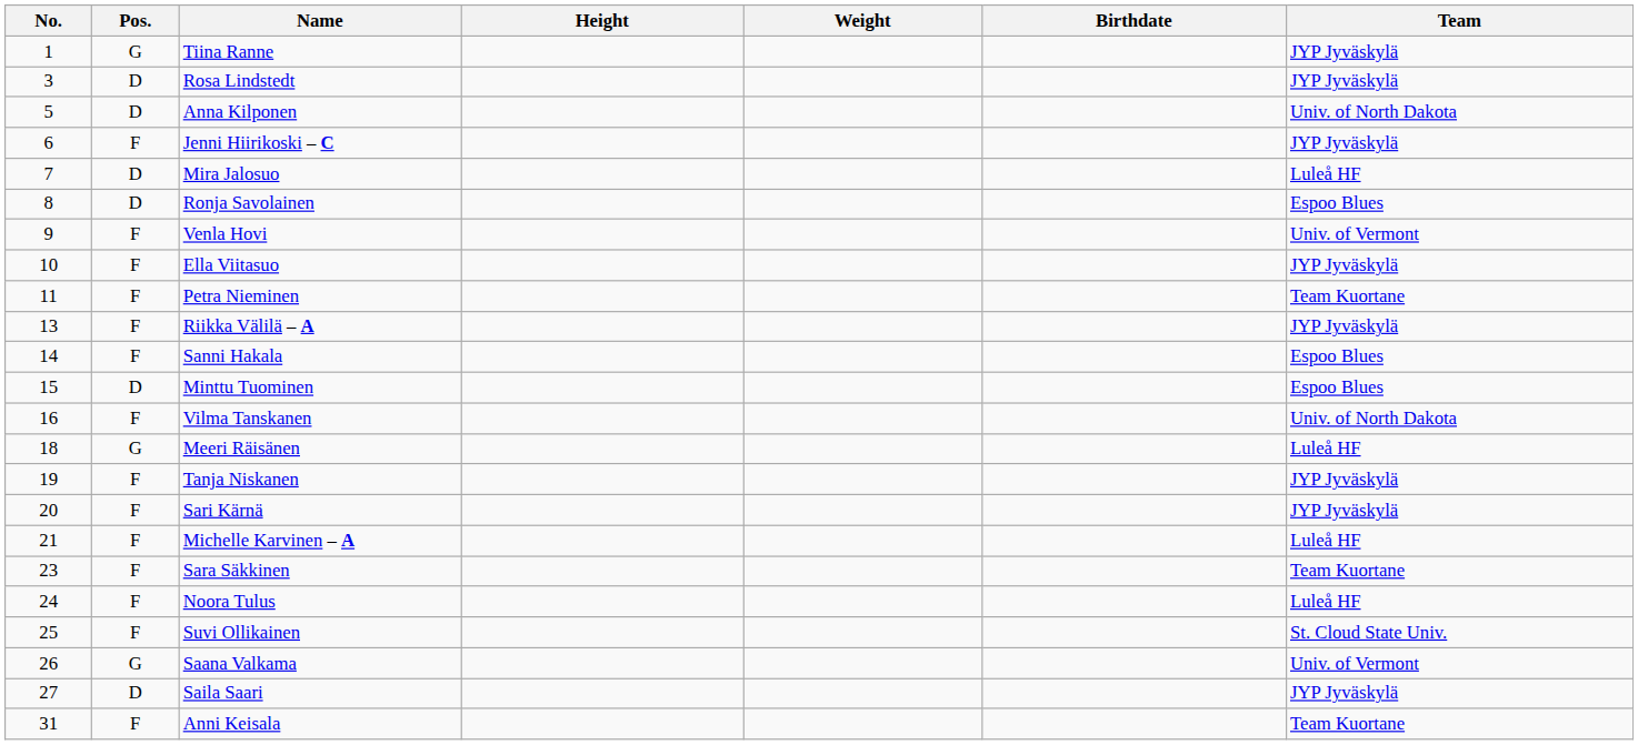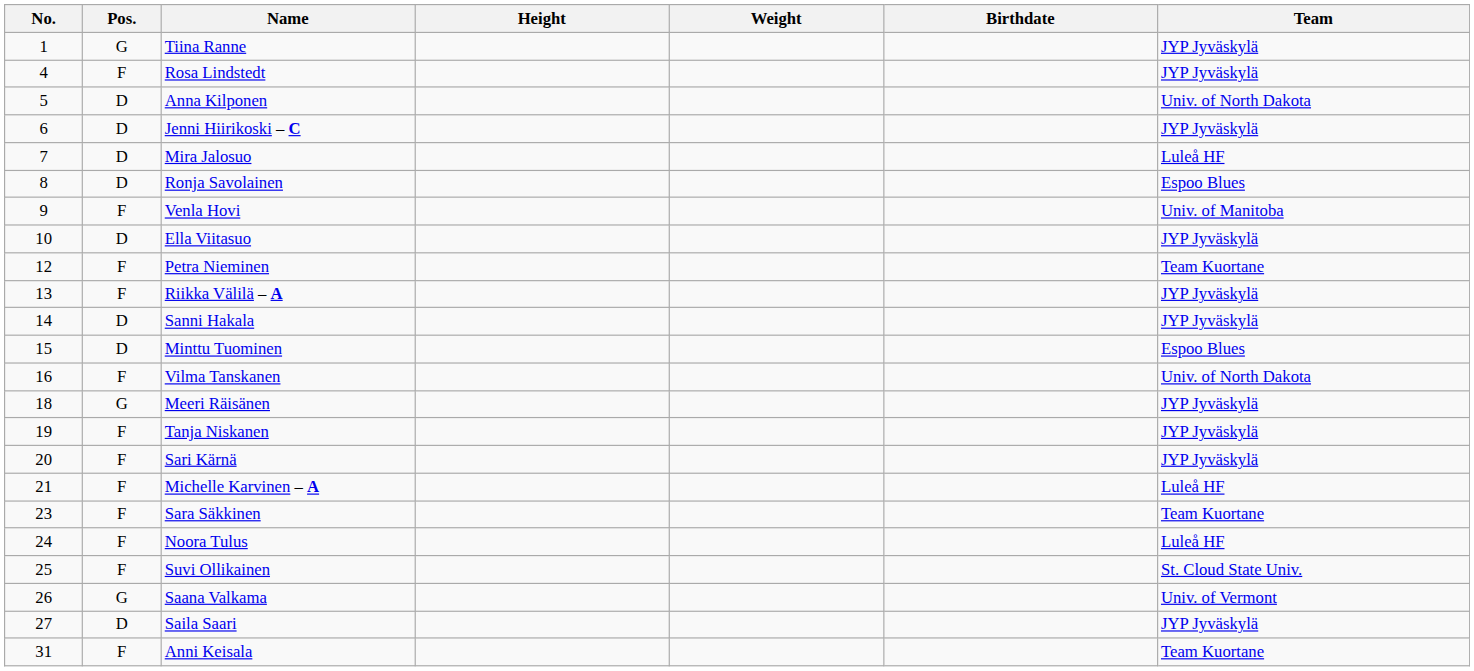Rosa Lindstedt | No.: 3 -> 4
Rosa Lindstedt | Pos.: D -> F
Jenni Hiirikoski – C | Pos.: F -> D
Venla Hovi | Team: Univ. of Vermont -> Univ. of Manitoba
Ella Viitasuo | Pos.: F -> D
Petra Nieminen | No.: 11 -> 12
Sanni Hakala | Pos.: F -> D
Sanni Hakala | Team: Espoo Blues -> JYP Jyväskylä
Meeri Räisänen | Team: Luleå HF -> JYP Jyväskylä
